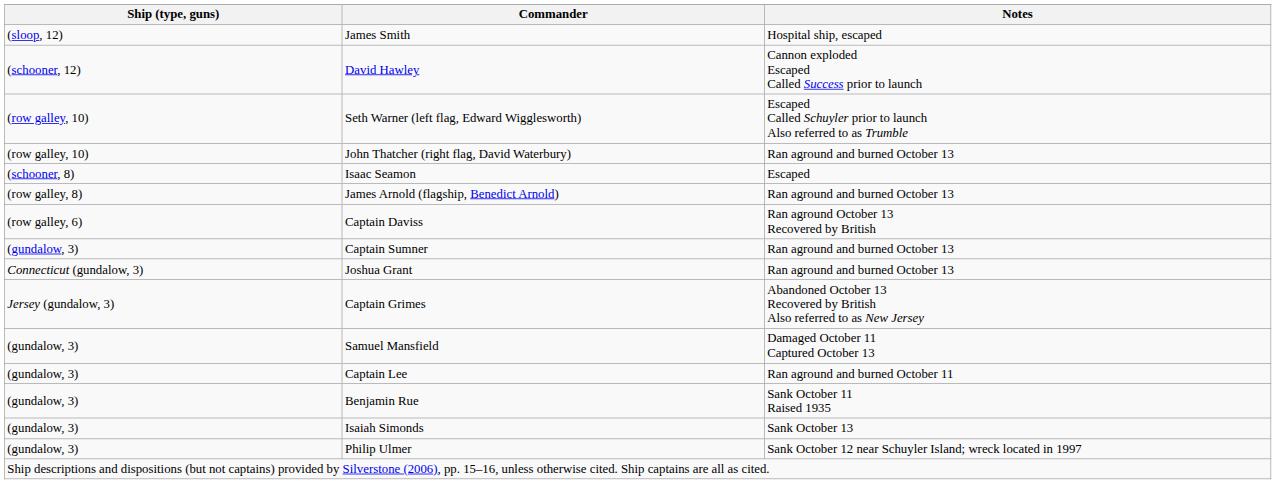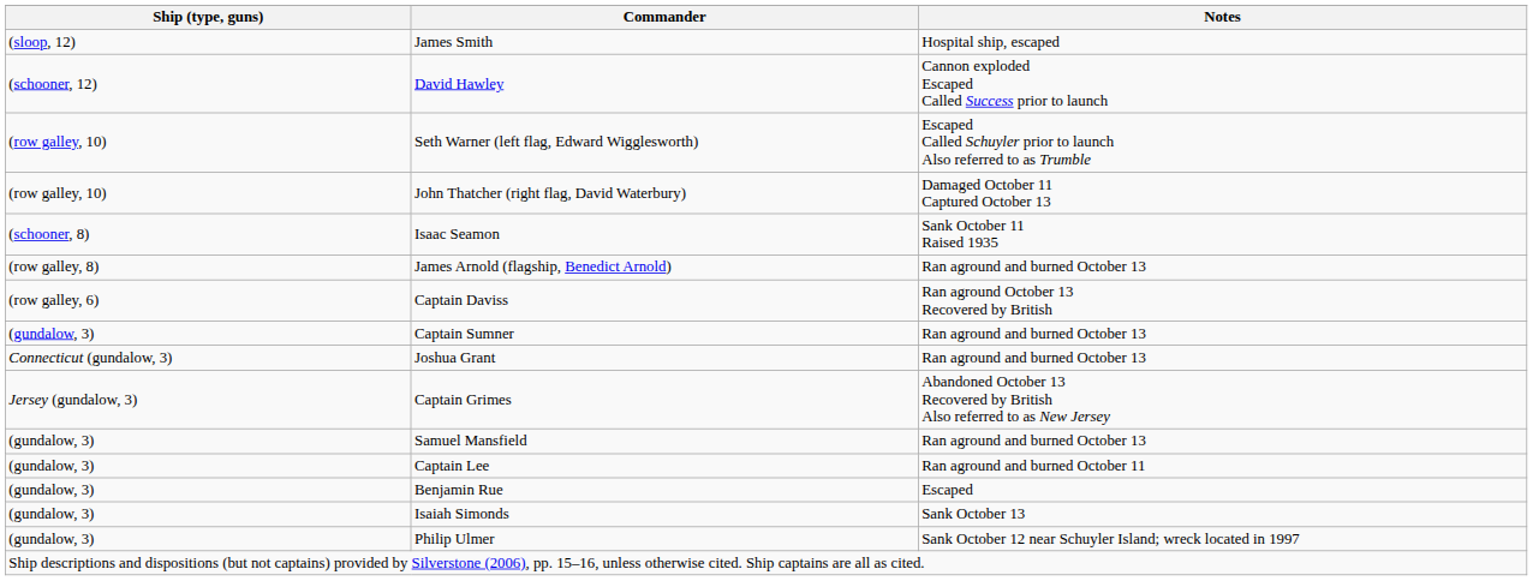John Thatcher (right flag, David Waterbury) | Notes: Ran aground and burned October 13 -> Damaged October 11 Captured October 13
Isaac Seamon | Notes: Escaped -> Sank October 11 Raised 1935
Samuel Mansfield | Notes: Damaged October 11 Captured October 13 -> Ran aground and burned October 13
Benjamin Rue | Notes: Sank October 11 Raised 1935 -> Escaped
